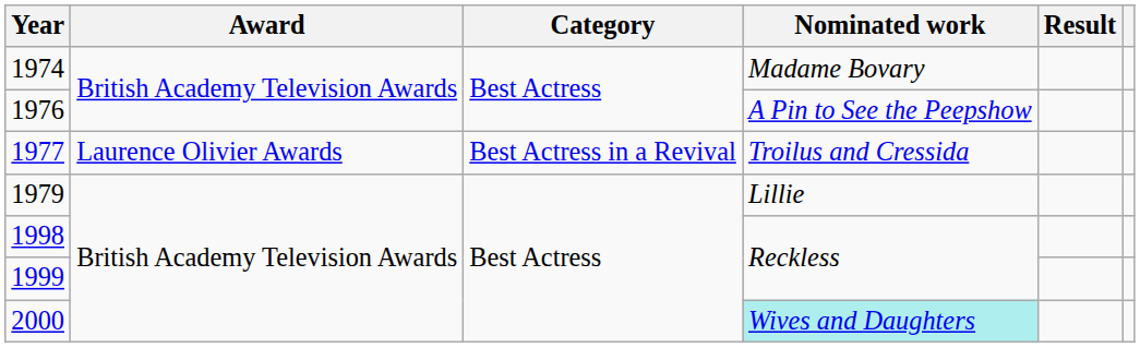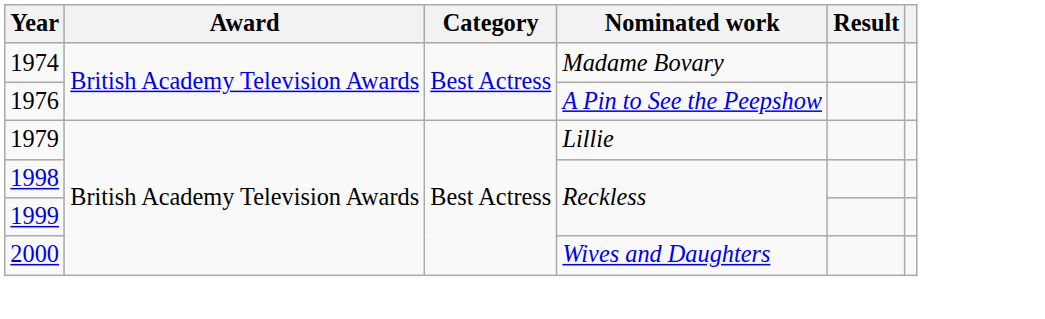- row: 1977 | Laurence Olivier Awards | Best Actress in a Revival | Troilus and Cressida
2000 | Nominated work: paleturquoise background -> no background
